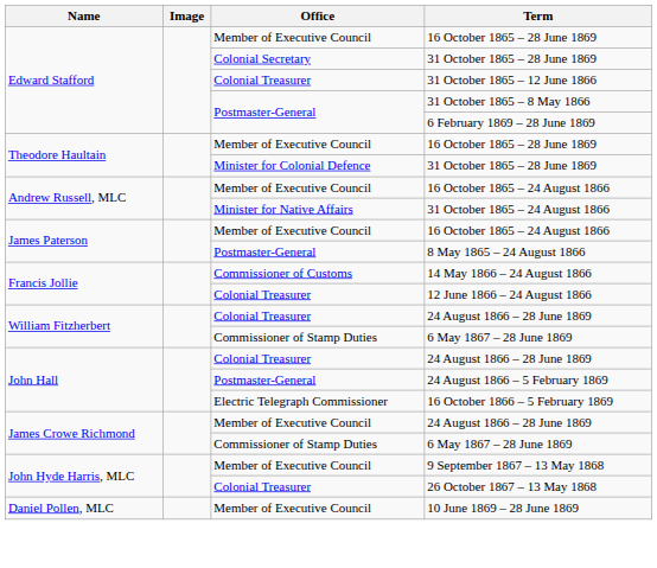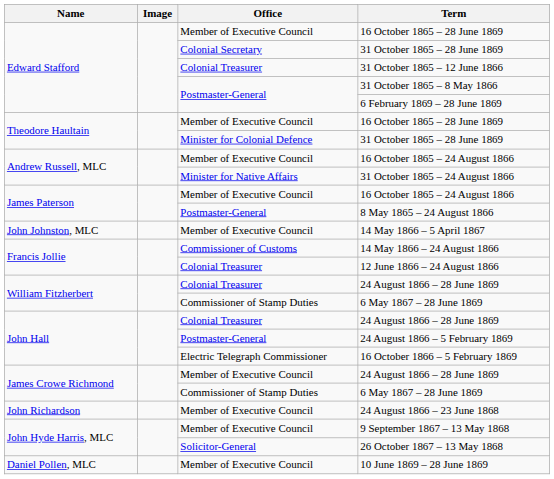+ row: John Johnston, MLC | Member of Executive Council | 14 May 1866 – 5 April 1867
+ row: John Richardson | Member of Executive Council | 24 August 1866 – 23 June 1868
26 October 1867 – 13 May 1868 | Office: Colonial Treasurer -> Solicitor-General
